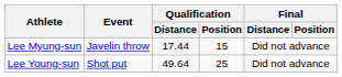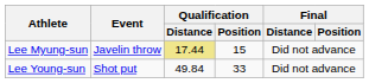Lee Myung-sun | Qualification / Distance: no background -> khaki background
Lee Young-sun | Qualification / Distance: 49.64 -> 49.84
Lee Young-sun | Qualification / Position: 25 -> 33
